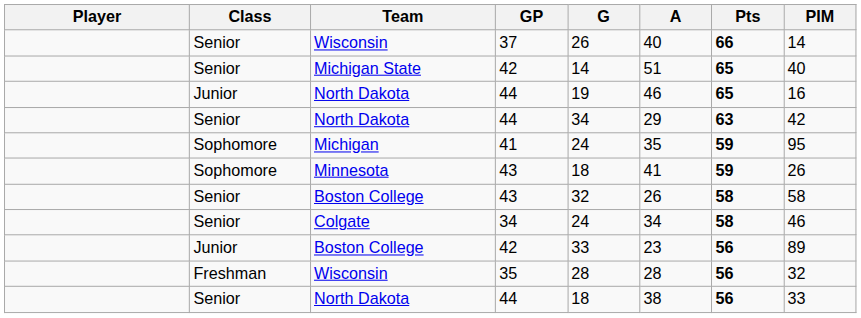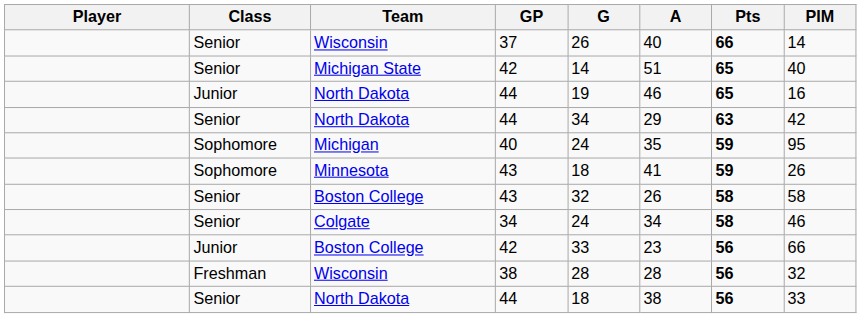Michigan | GP: 41 -> 40
Junior / Boston College | PIM: 89 -> 66
Freshman / Wisconsin | GP: 35 -> 38
